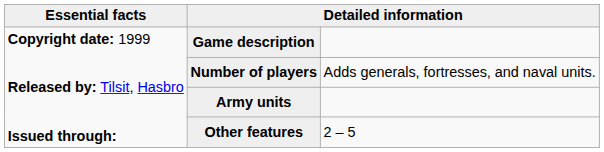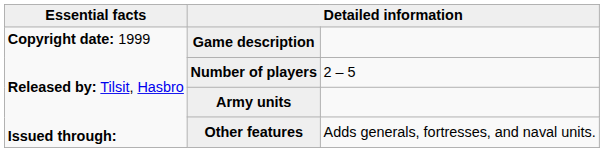Number of players | column 3: Adds generals, fortresses, and naval units. -> 2 – 5
Other features | column 3: 2 – 5 -> Adds generals, fortresses, and naval units.
